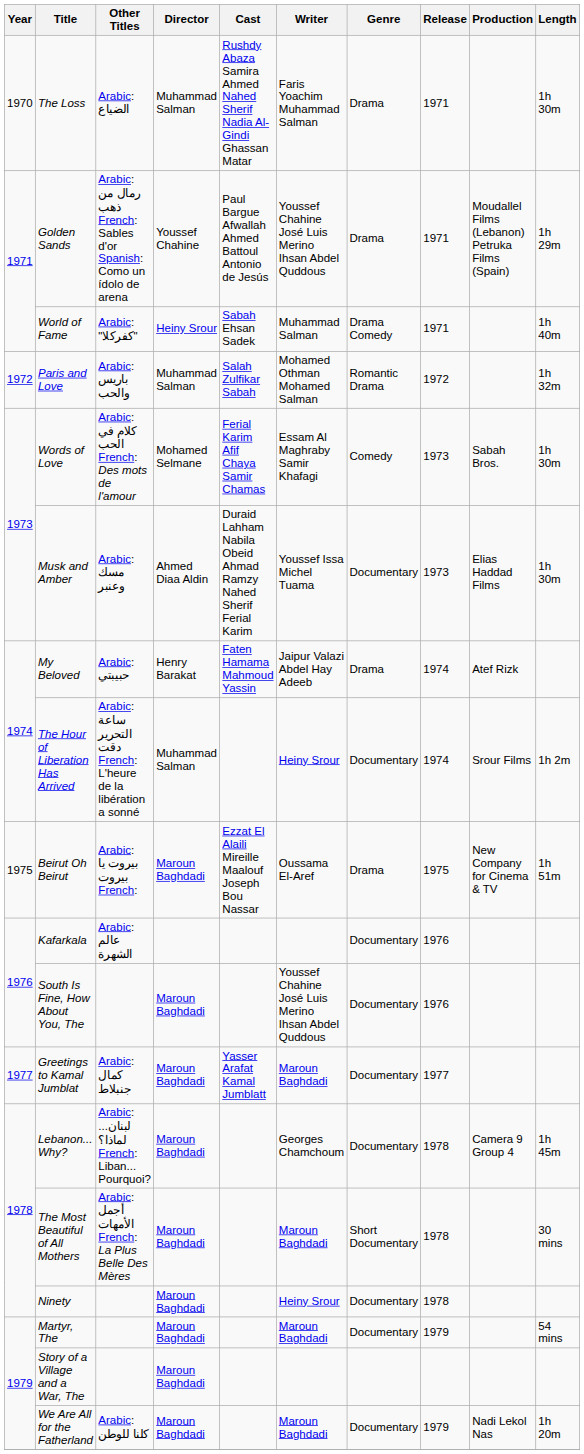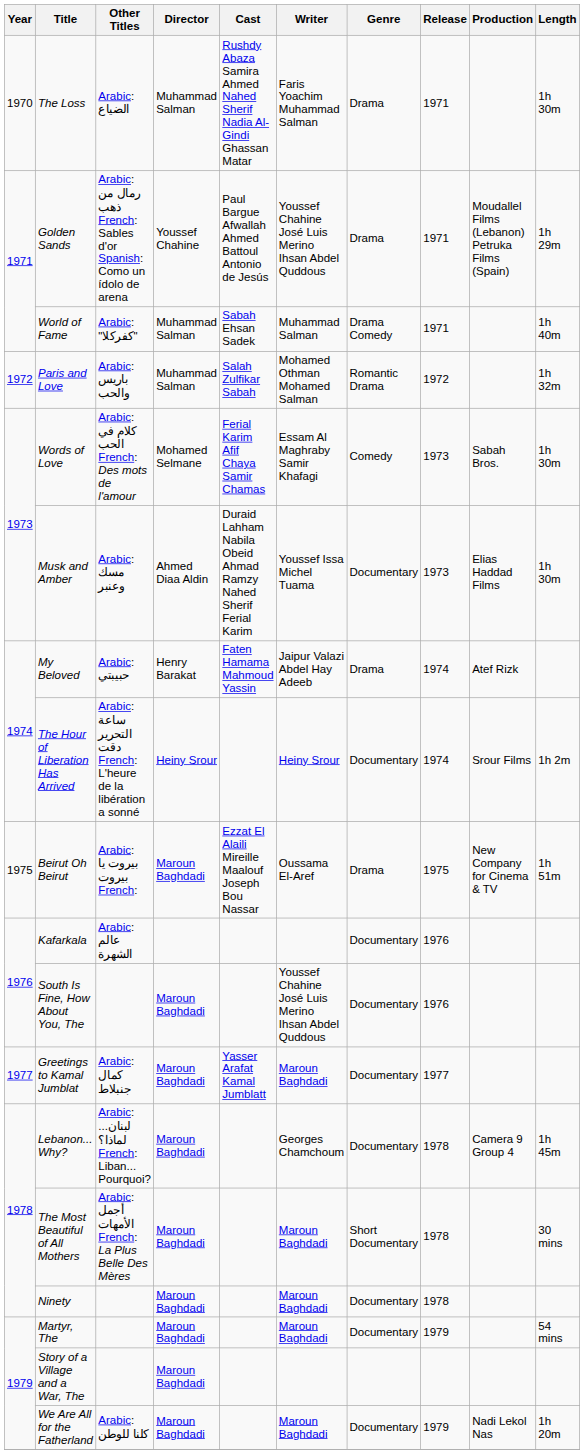World of Fame | Director: Heiny Srour -> Muhammad Salman
The Hour of Liberation Has Arrived | Director: Muhammad Salman -> Heiny Srour
Ninety | Writer: Heiny Srour -> Maroun Baghdadi
